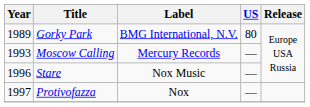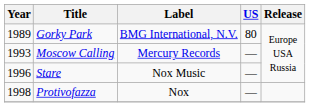Protivofazza | Year: 1997 -> 1998
